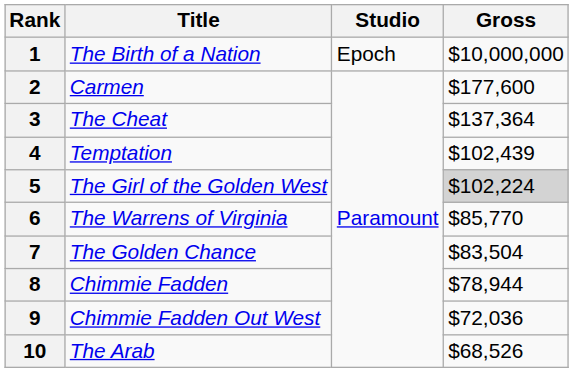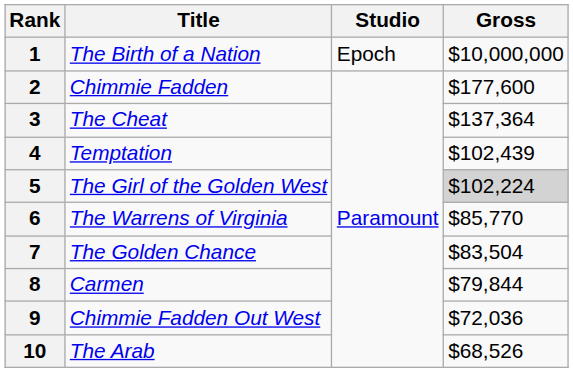2 | Title: Carmen -> Chimmie Fadden
8 | Title: Chimmie Fadden -> Carmen
8 | Gross: $78,944 -> $79,844
